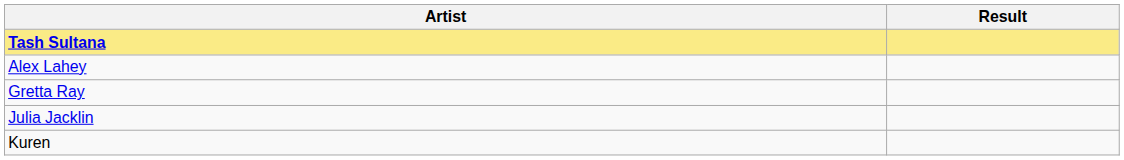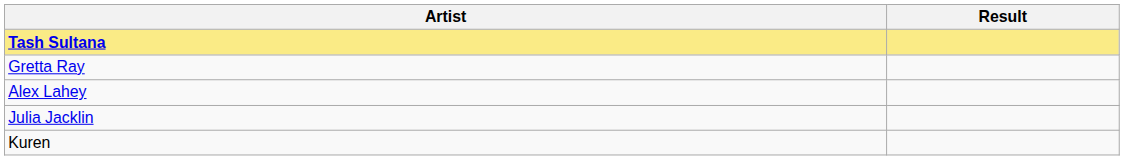rows swapped: Alex Lahey <-> Gretta Ray
